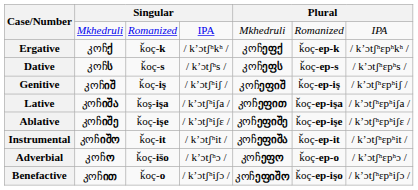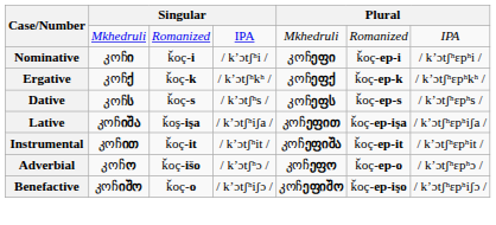+ row: Nominative | კოჩი | ǩoç-i | / kʼɔtʃʰi / | კოჩეფი | ǩoç-ep-i | / kʼɔtʃʰɛpʰi /
- row: Genitive | კოჩიშ | ǩoç-iş | / kʼɔtʃʰiʃ / | კოჩეფიშ | ǩoç-ep-iş | / kʼɔtʃʰɛpʰiʃ /
- row: Ablative | კოჩიშე | ǩoç-işe | / kʼɔtʃʰiʃɛ / | კოჩეფიშე | ǩoç-ep-işe | / kʼɔtʃʰɛpʰiʃɛ /
Instrumental | column 2: კოჩიშო -> კოჩით
Benefactive | column 2: კოჩით -> კოჩიშო
